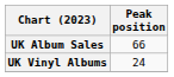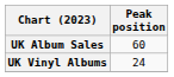UK Album Sales | Peak position: 66 -> 60
